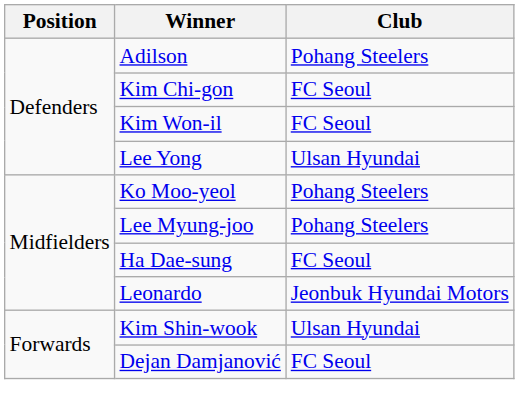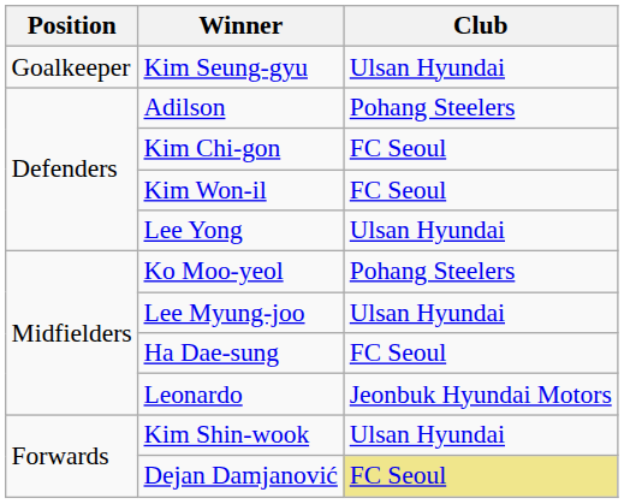+ row: Goalkeeper | Kim Seung-gyu | Ulsan Hyundai
Lee Myung-joo | Club: Pohang Steelers -> Ulsan Hyundai
Dejan Damjanović | Club: no background -> khaki background
